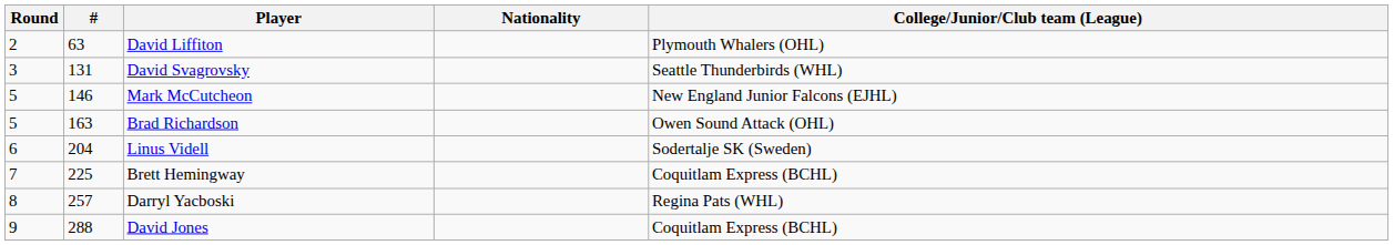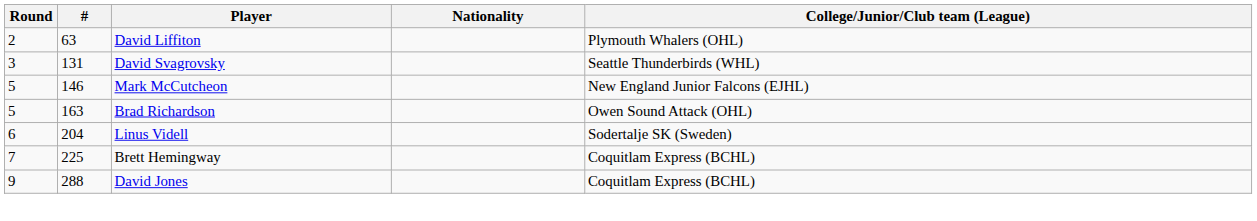- row: 8 | 257 | Darryl Yacboski | Regina Pats (WHL)
